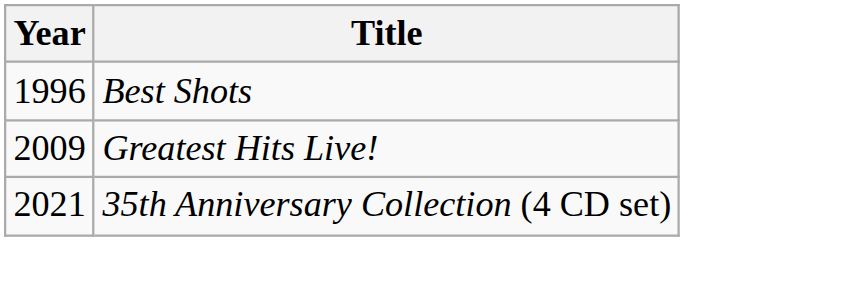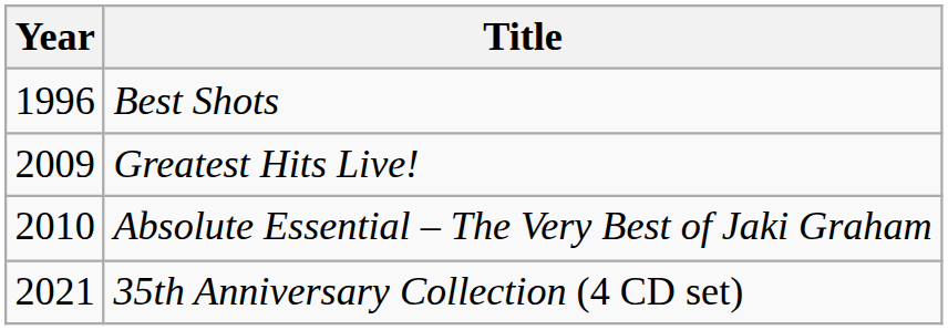+ row: 2010 | Absolute Essential – The Very Best of Jaki Graham
